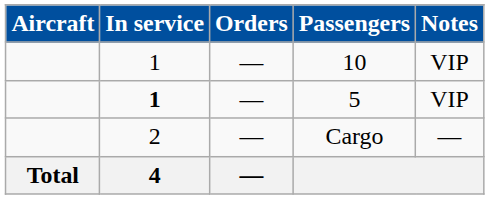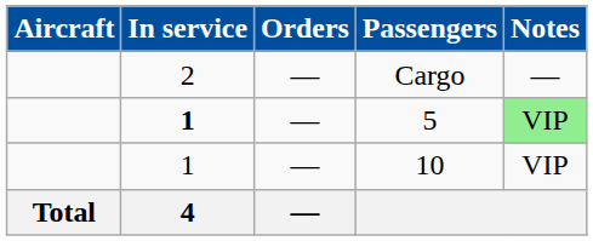rows swapped: Cargo <-> 10
5 | Notes: no background -> lightgreen background
